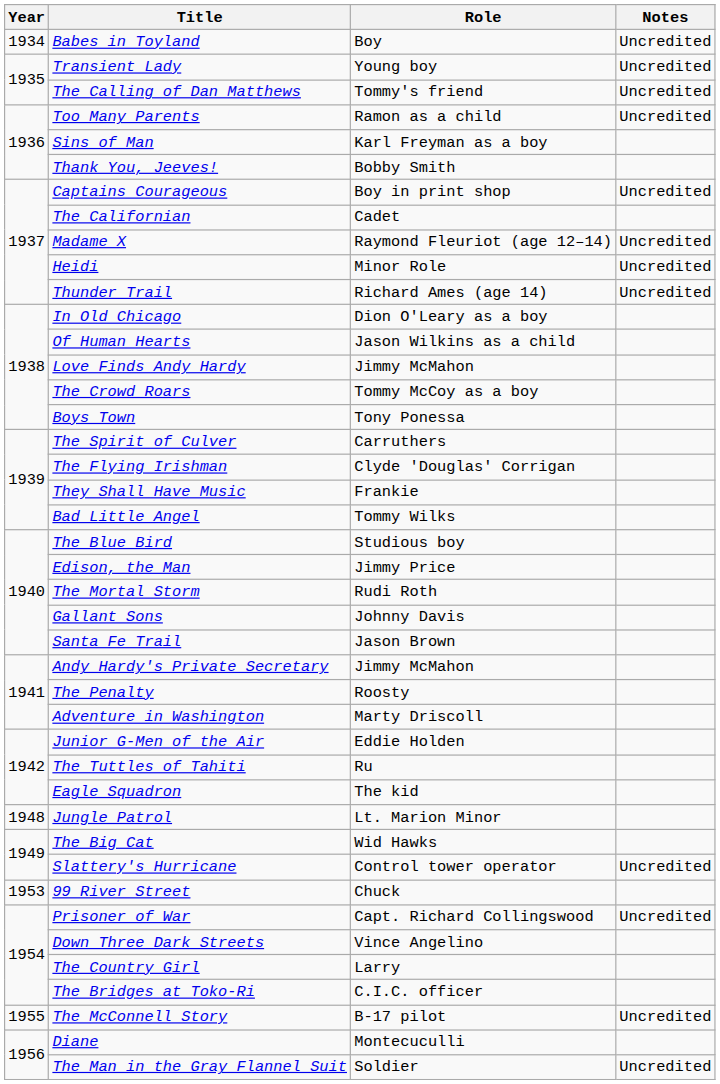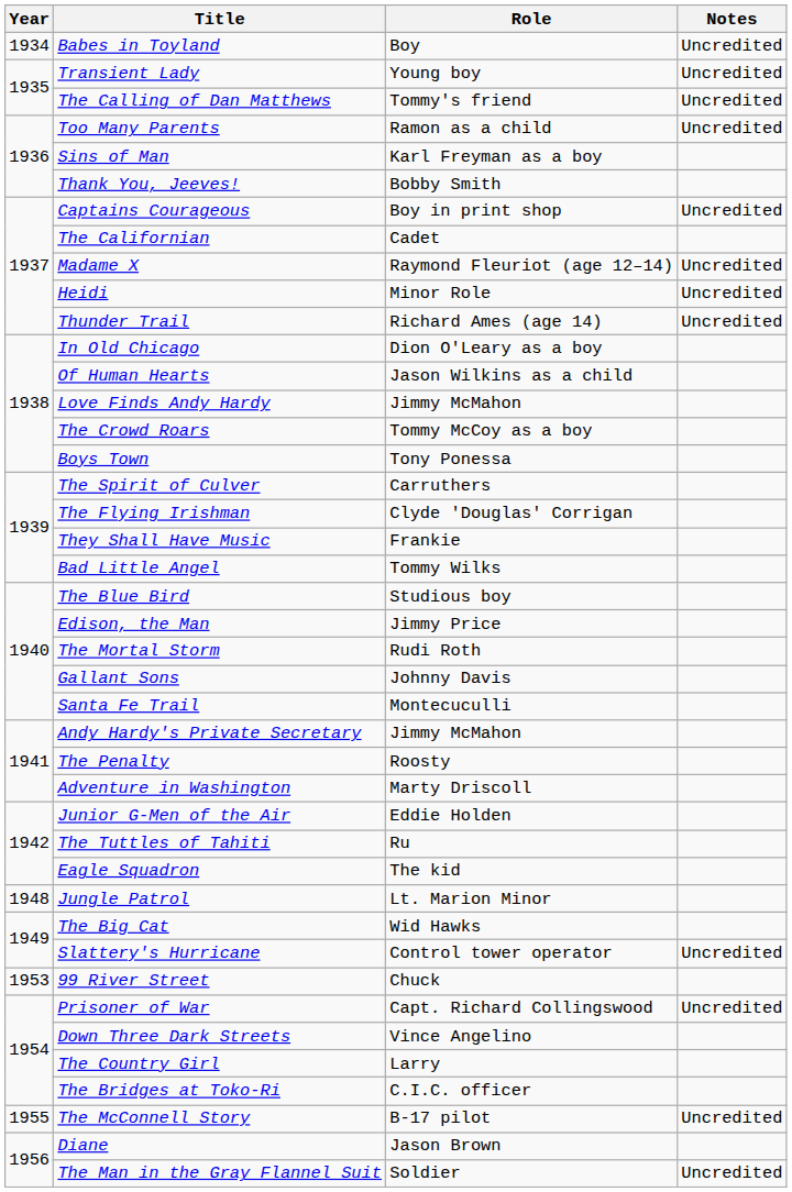Santa Fe Trail | Role: Jason Brown -> Montecuculli
Diane | Role: Montecuculli -> Jason Brown
